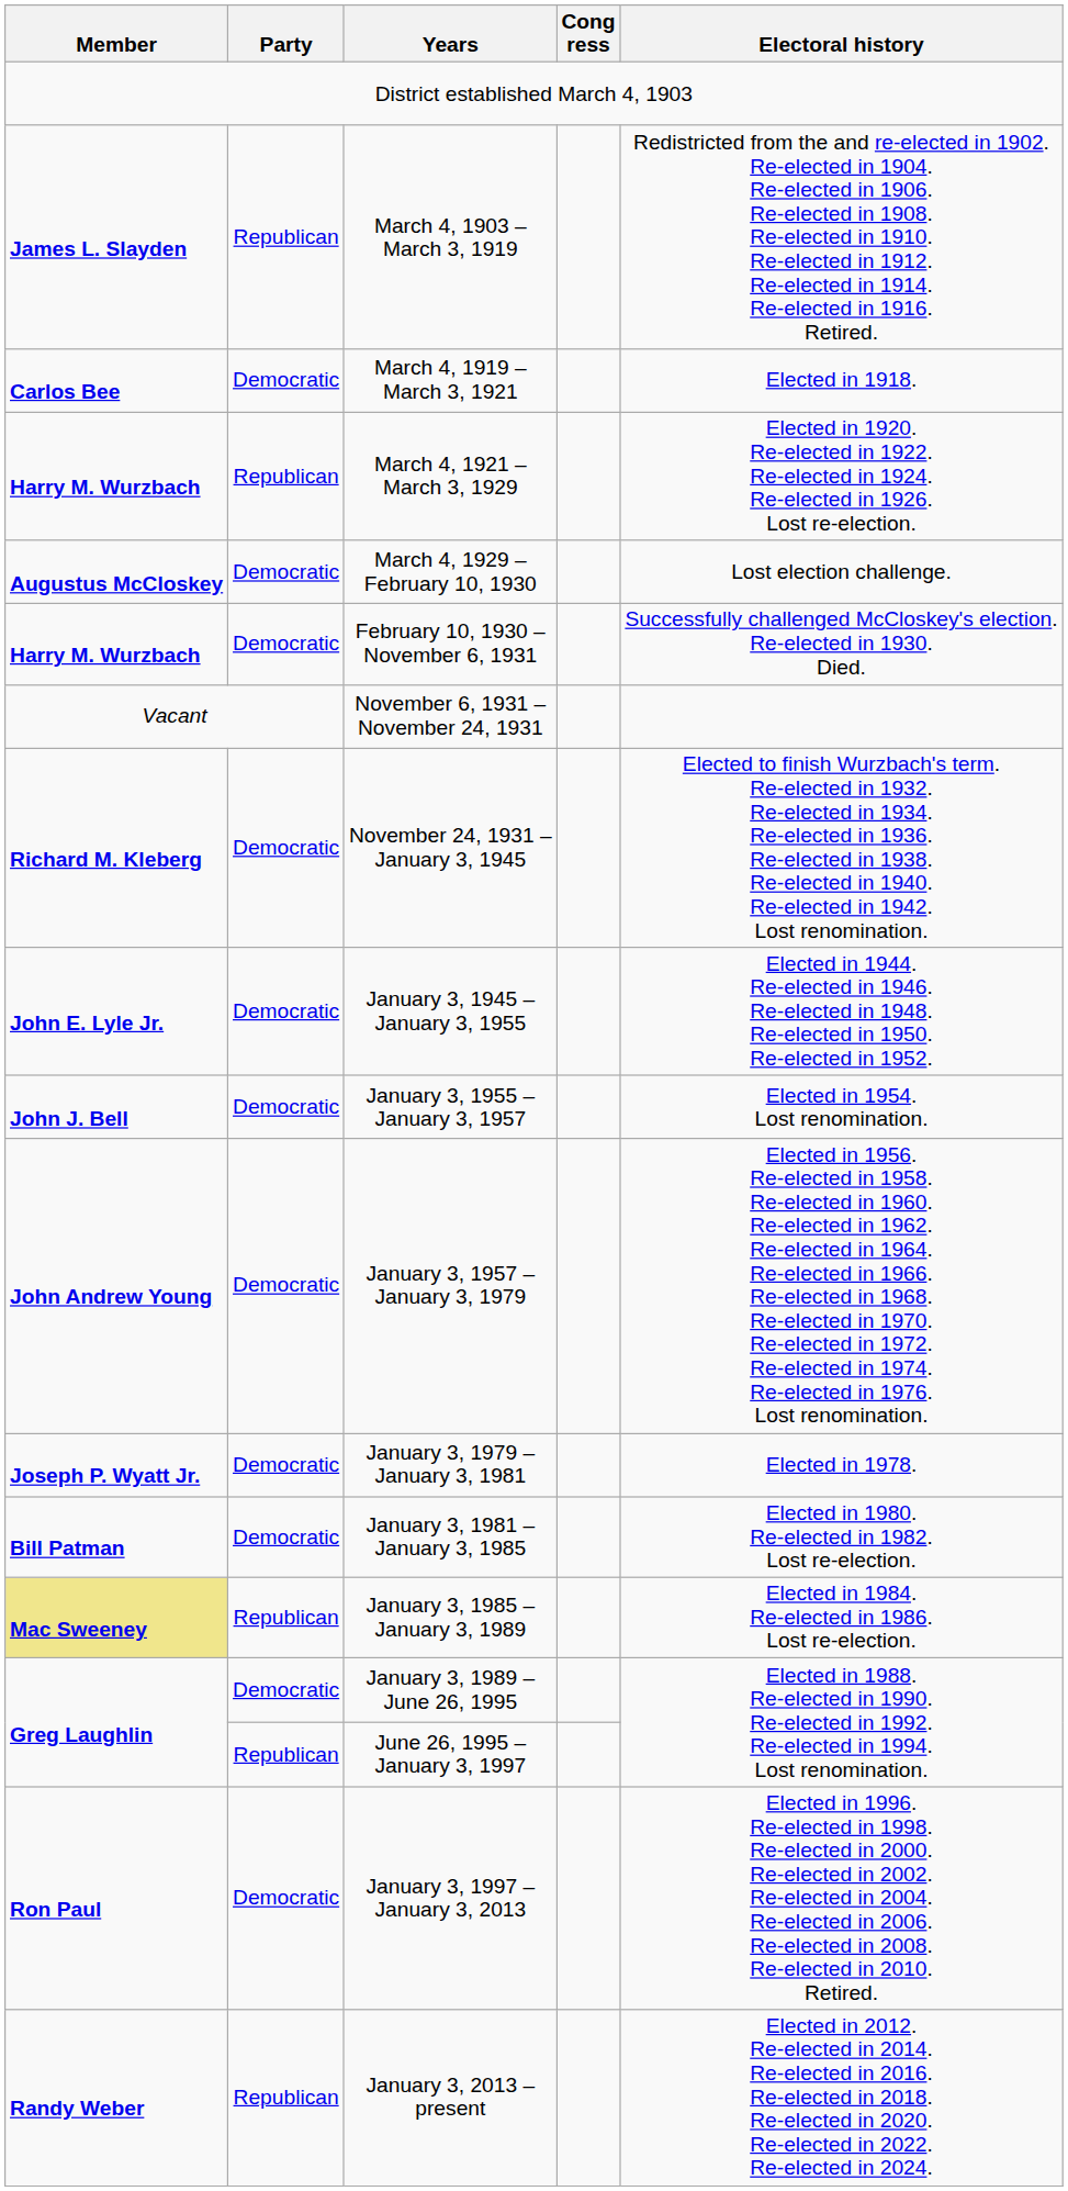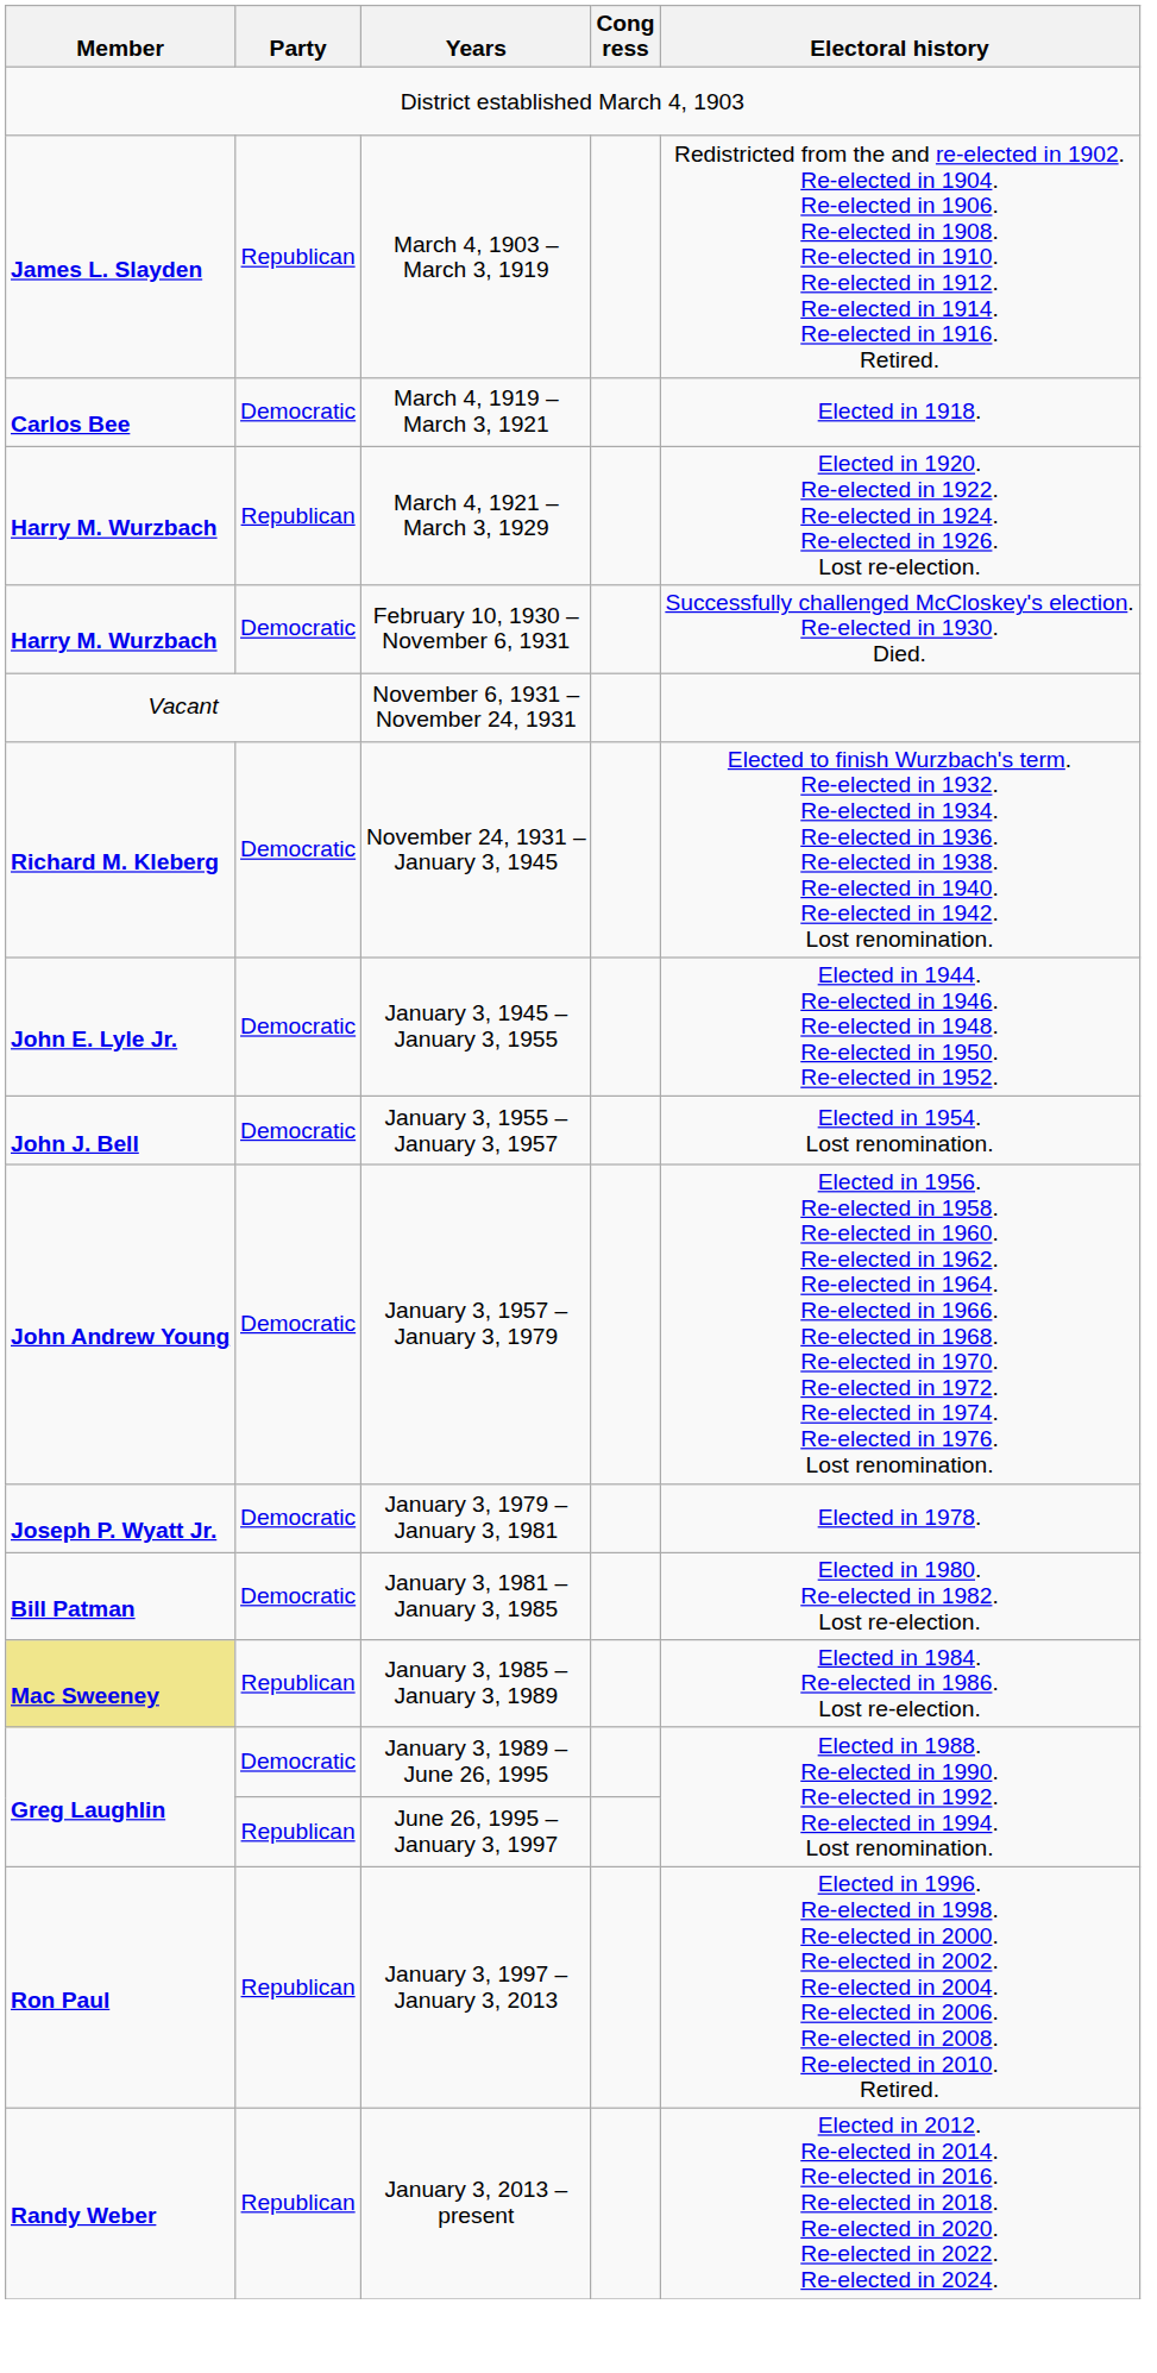- row: Augustus McCloskey | Democratic | March 4, 1929 – February 10, 1930 | Lost election challenge.
January 3, 1997 – January 3, 2013 | Party: Democratic -> Republican
